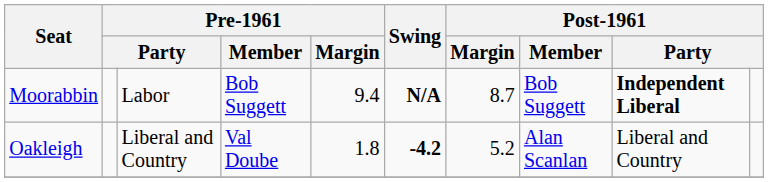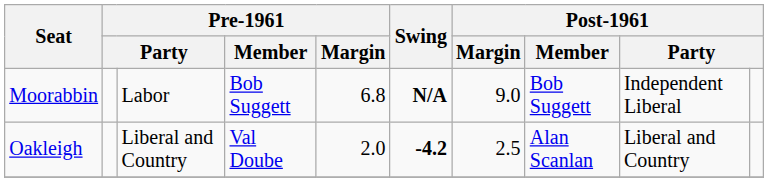Moorabbin | Pre-1961 / Margin: 9.4 -> 6.8
Moorabbin | Post-1961 / Margin: 8.7 -> 9.0
Moorabbin | column 9: bold -> normal
Oakleigh | Pre-1961 / Margin: 1.8 -> 2.0
Oakleigh | Post-1961 / Margin: 5.2 -> 2.5
